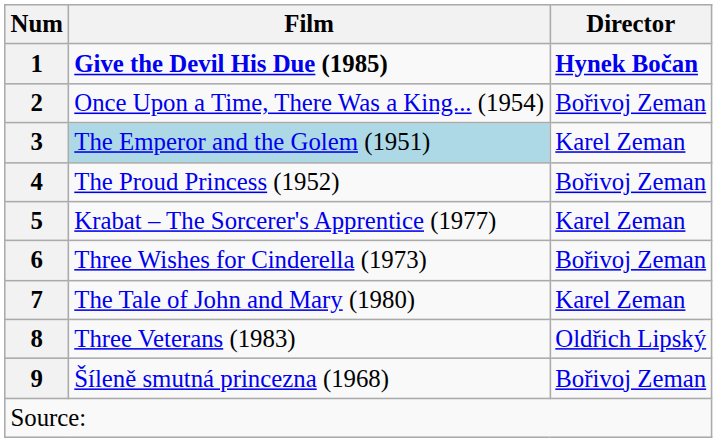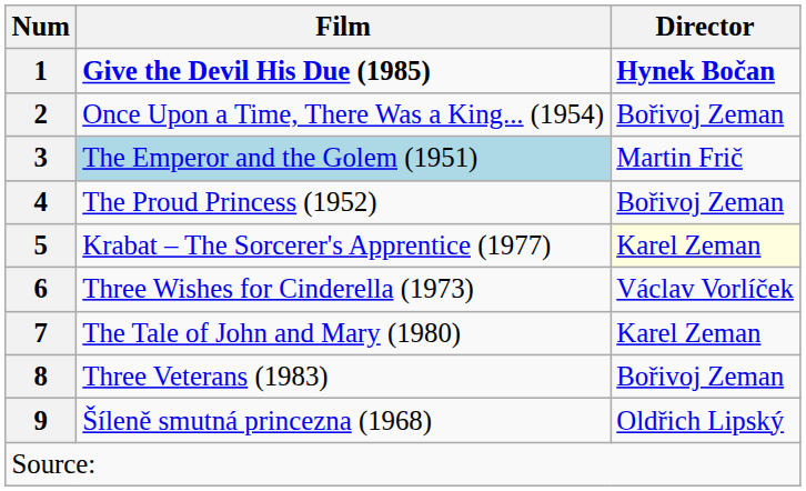3 | Director: Karel Zeman -> Martin Frič
5 | Director: no background -> lightyellow background
6 | Director: Bořivoj Zeman -> Václav Vorlíček
8 | Director: Oldřich Lipský -> Bořivoj Zeman
9 | Director: Bořivoj Zeman -> Oldřich Lipský
